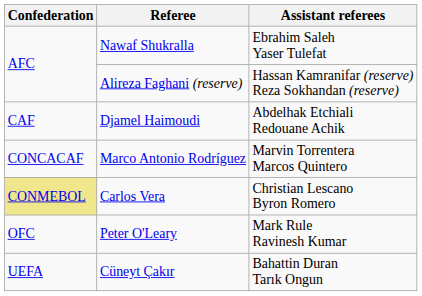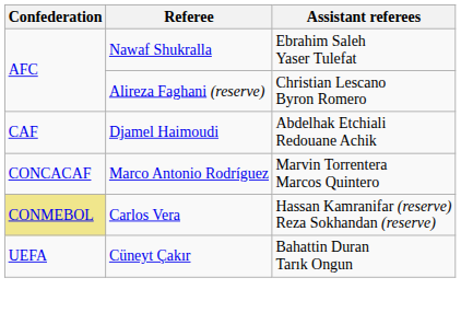Alireza Faghani (reserve) | Assistant referees: Hassan Kamranifar (reserve) Reza Sokhandan (reserve) -> Christian Lescano Byron Romero
Carlos Vera | Assistant referees: Christian Lescano Byron Romero -> Hassan Kamranifar (reserve) Reza Sokhandan (reserve)
- row: OFC | Peter O'Leary | Mark Rule Ravinesh Kumar
